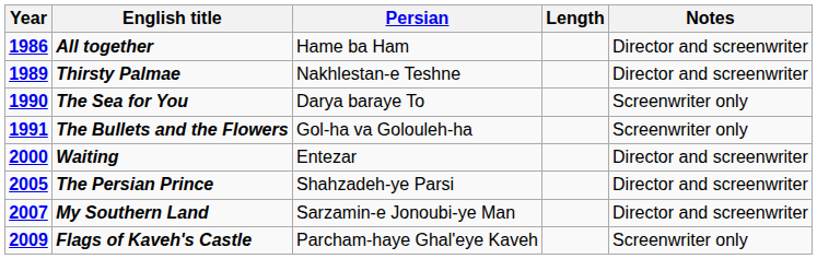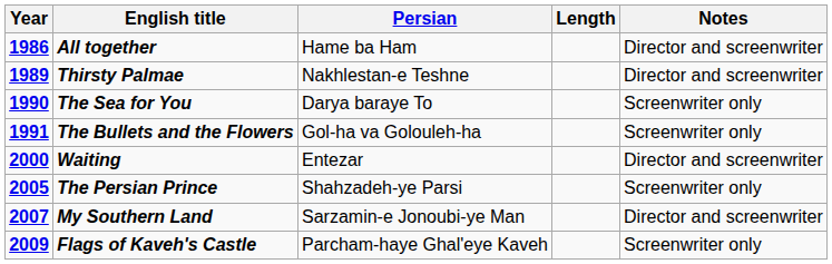The Persian Prince | Notes: Director and screenwriter -> Screenwriter only
